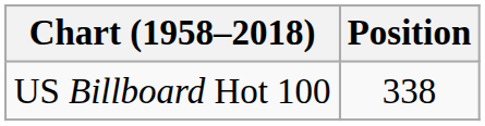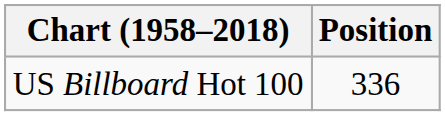US Billboard Hot 100 | Position: 338 -> 336
